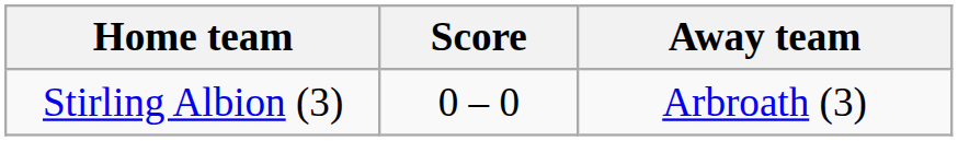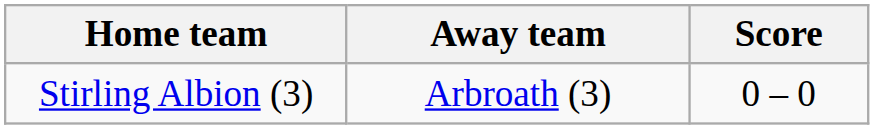columns swapped: Score <-> Away team
